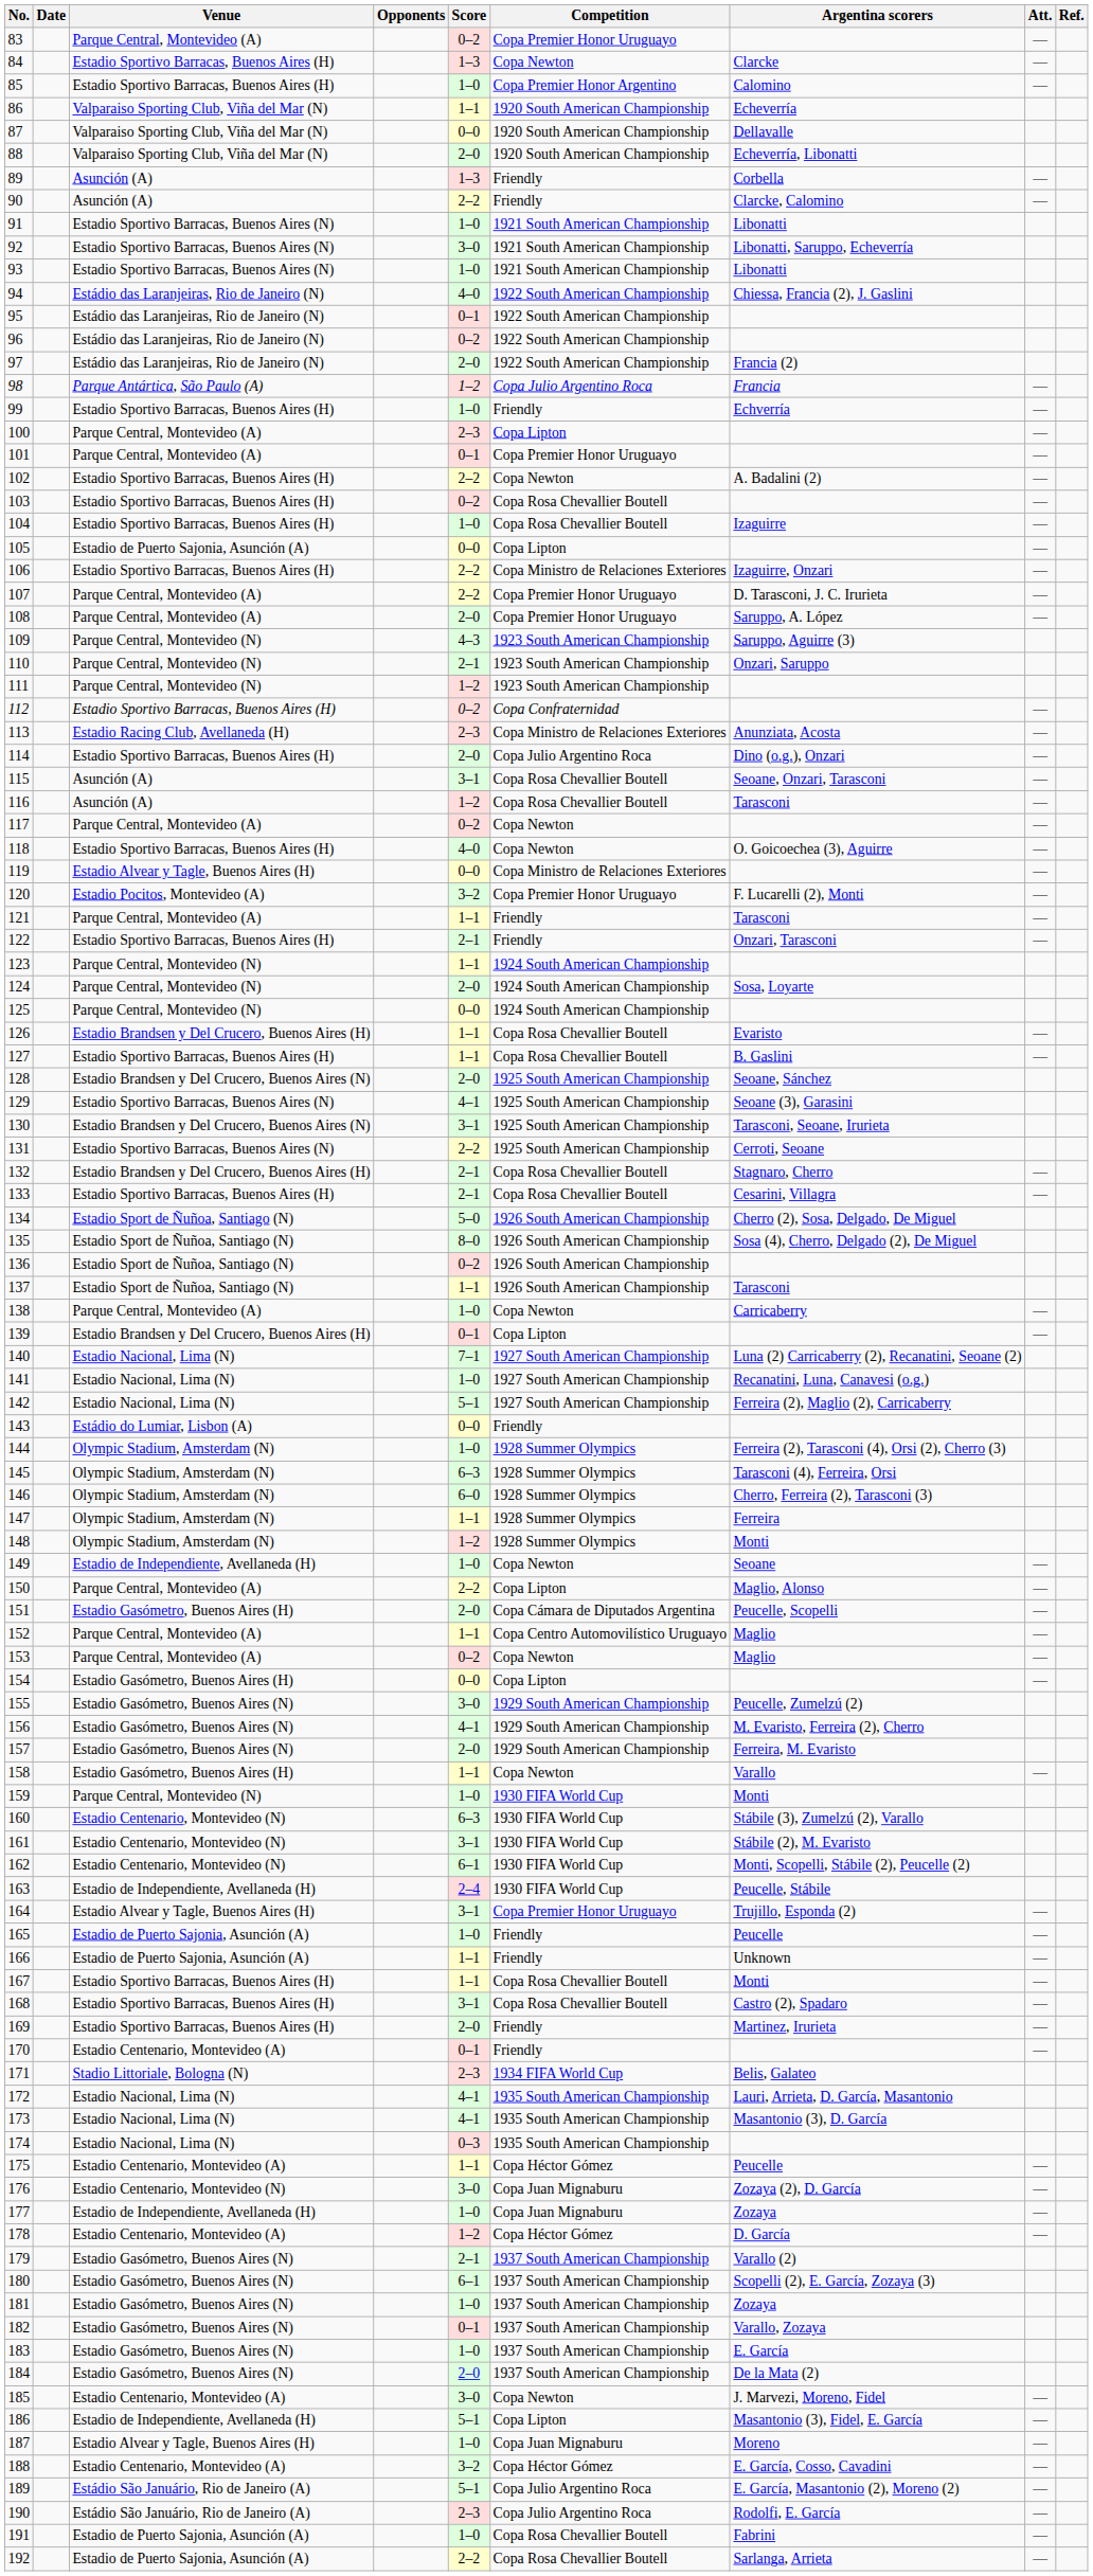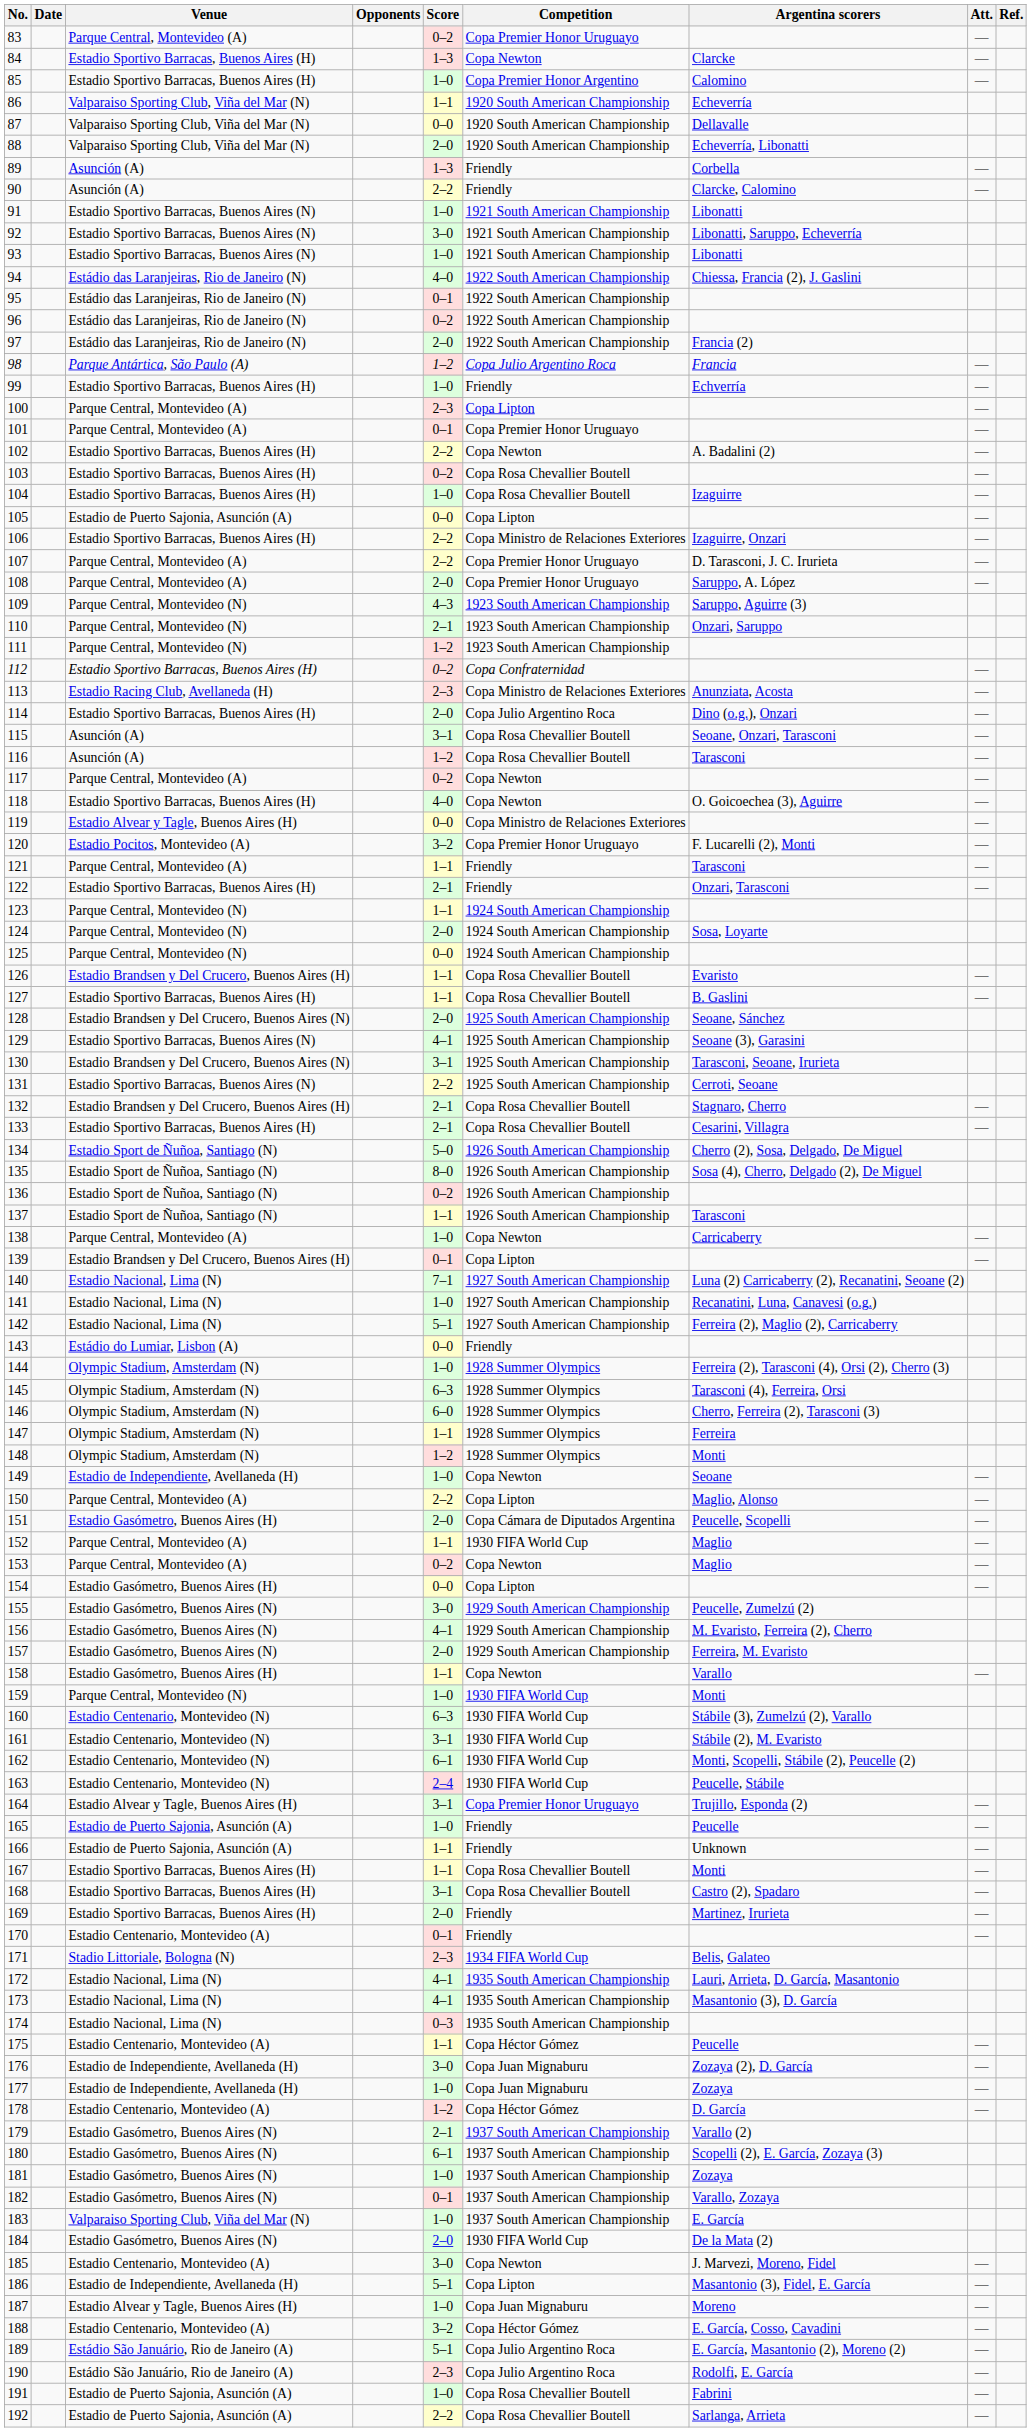152 | Competition: Copa Centro Automovilístico Uruguayo -> 1930 FIFA World Cup
163 | Venue: Estadio de Independiente, Avellaneda (H) -> Estadio Centenario, Montevideo (N)
176 | Venue: Estadio Centenario, Montevideo (N) -> Estadio de Independiente, Avellaneda (H)
183 | Venue: Estadio Gasómetro, Buenos Aires (N) -> Valparaiso Sporting Club, Viña del Mar (N)
184 | Competition: 1937 South American Championship -> 1930 FIFA World Cup
